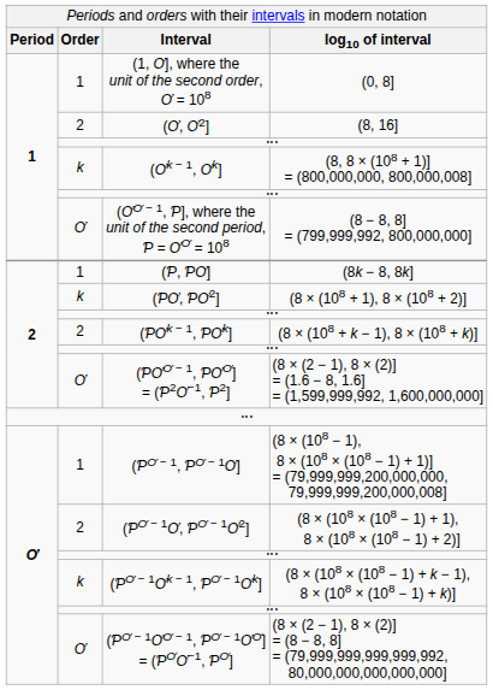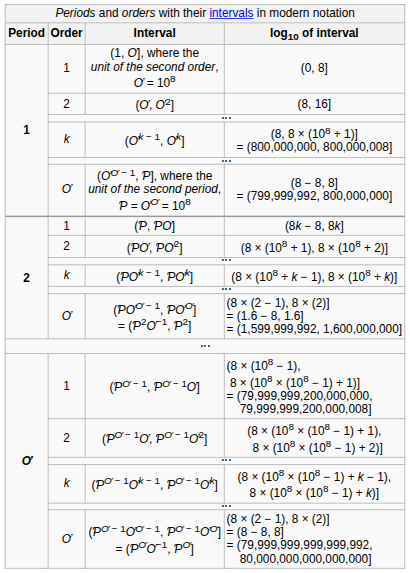(ƤƠ, ƤƠ2] | Order: k -> 2
(ƤƠk − 1, ƤƠk] | Order: 2 -> k
